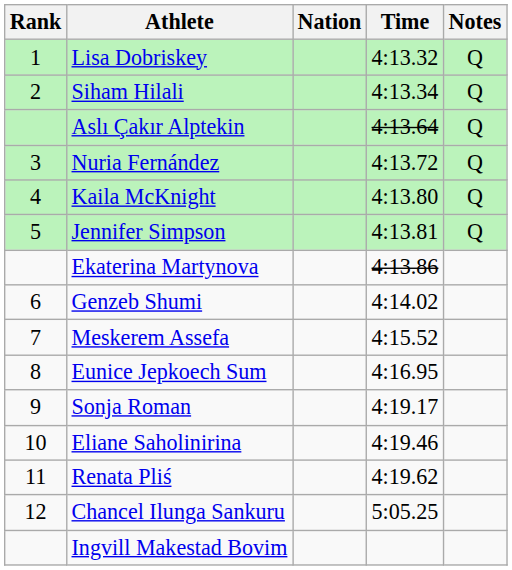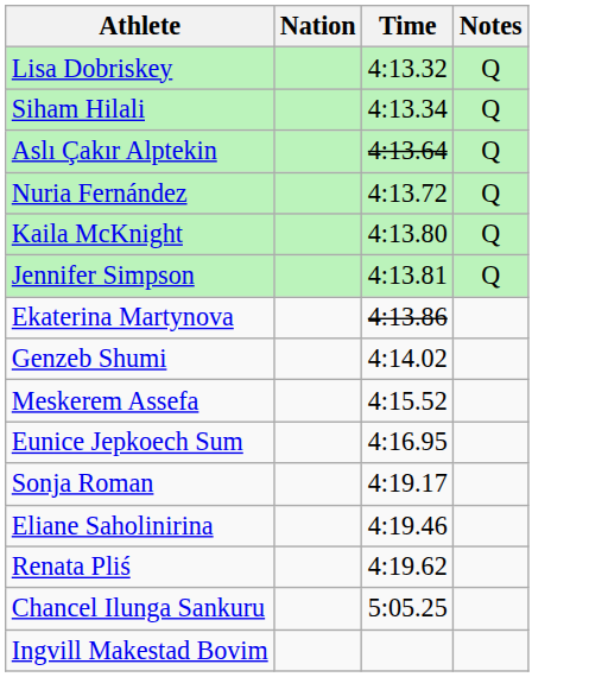- column: Rank | 1 | 2 | 3 | 4 | 5 | 6 | 7 | 8 | 9 | 10 | 11 | 12
